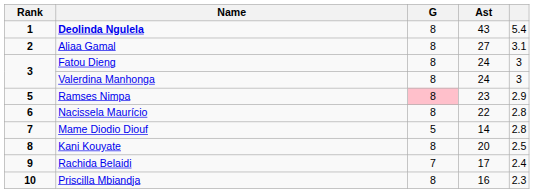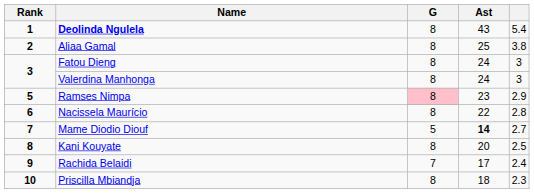Aliaa Gamal | Ast: 27 -> 25
Aliaa Gamal | column 5: 3.1 -> 3.8
Mame Diodio Diouf | Ast: normal -> bold
Mame Diodio Diouf | column 5: 2.8 -> 2.7
Priscilla Mbiandja | Ast: 16 -> 18
